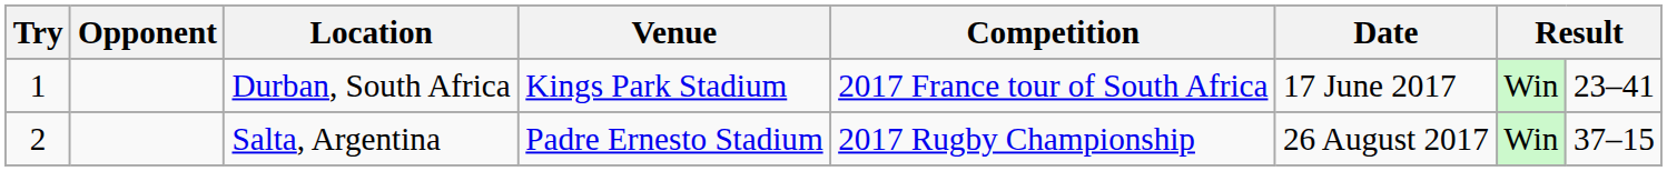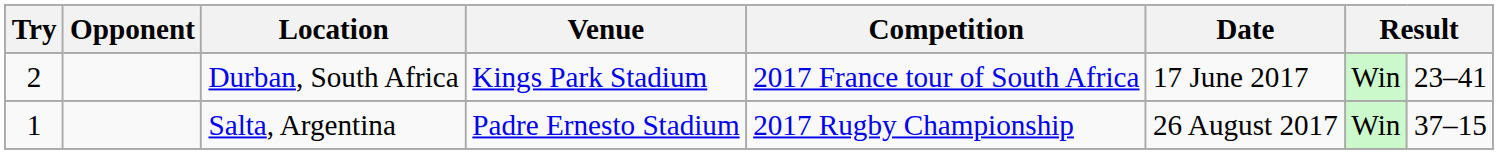Durban, South Africa | Try: 1 -> 2
Salta, Argentina | Try: 2 -> 1
